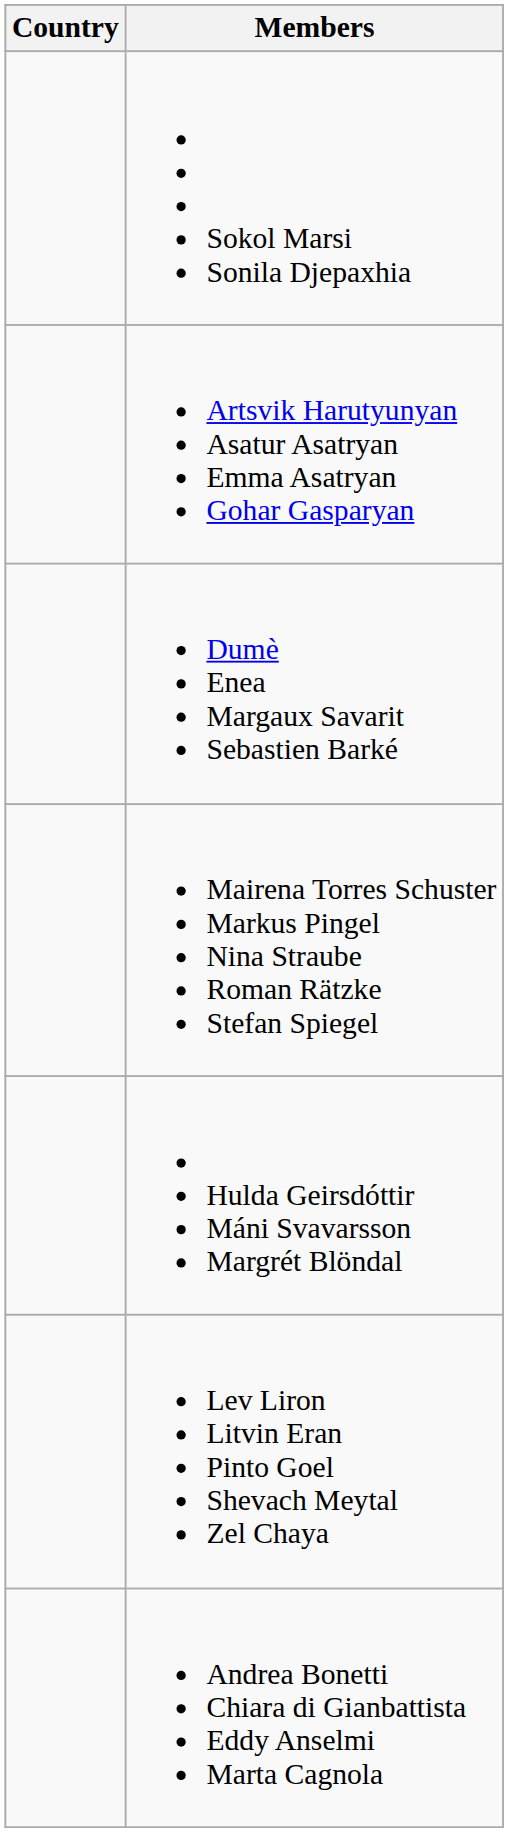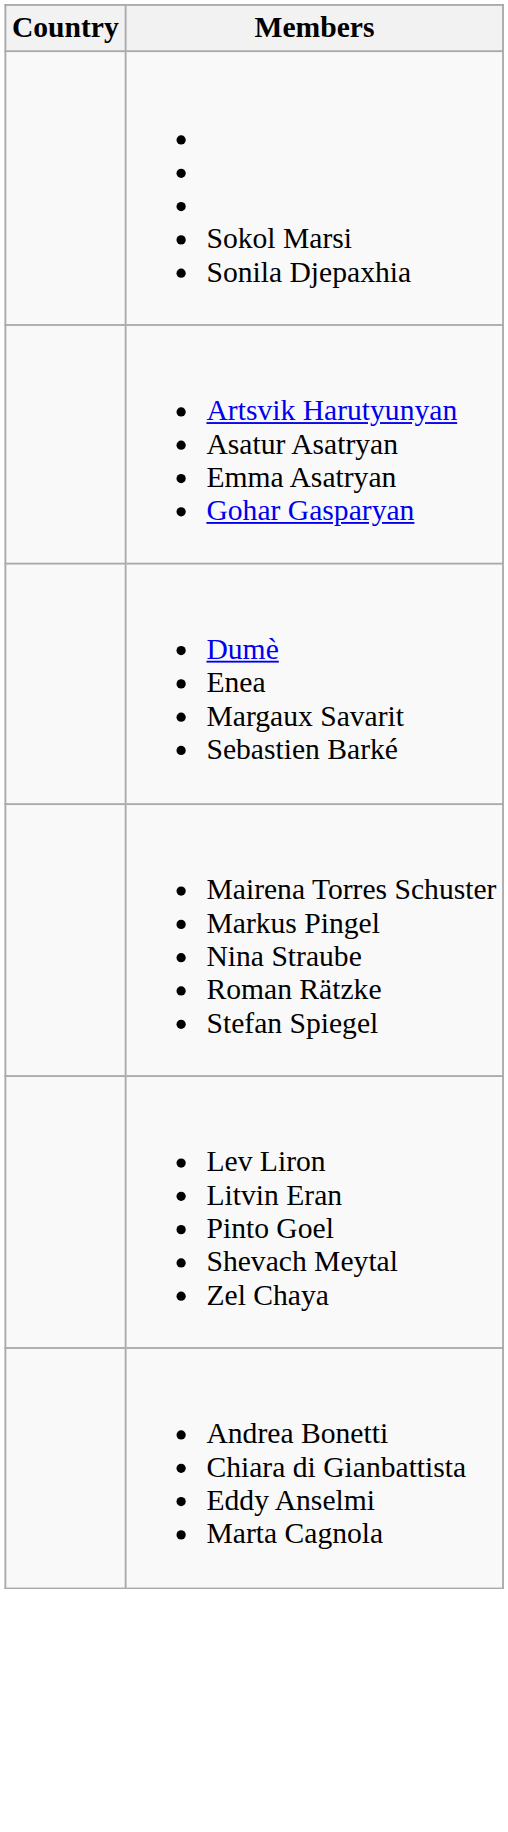- row: Hulda Geirsdóttir Máni Svavarsson Margrét Blöndal
